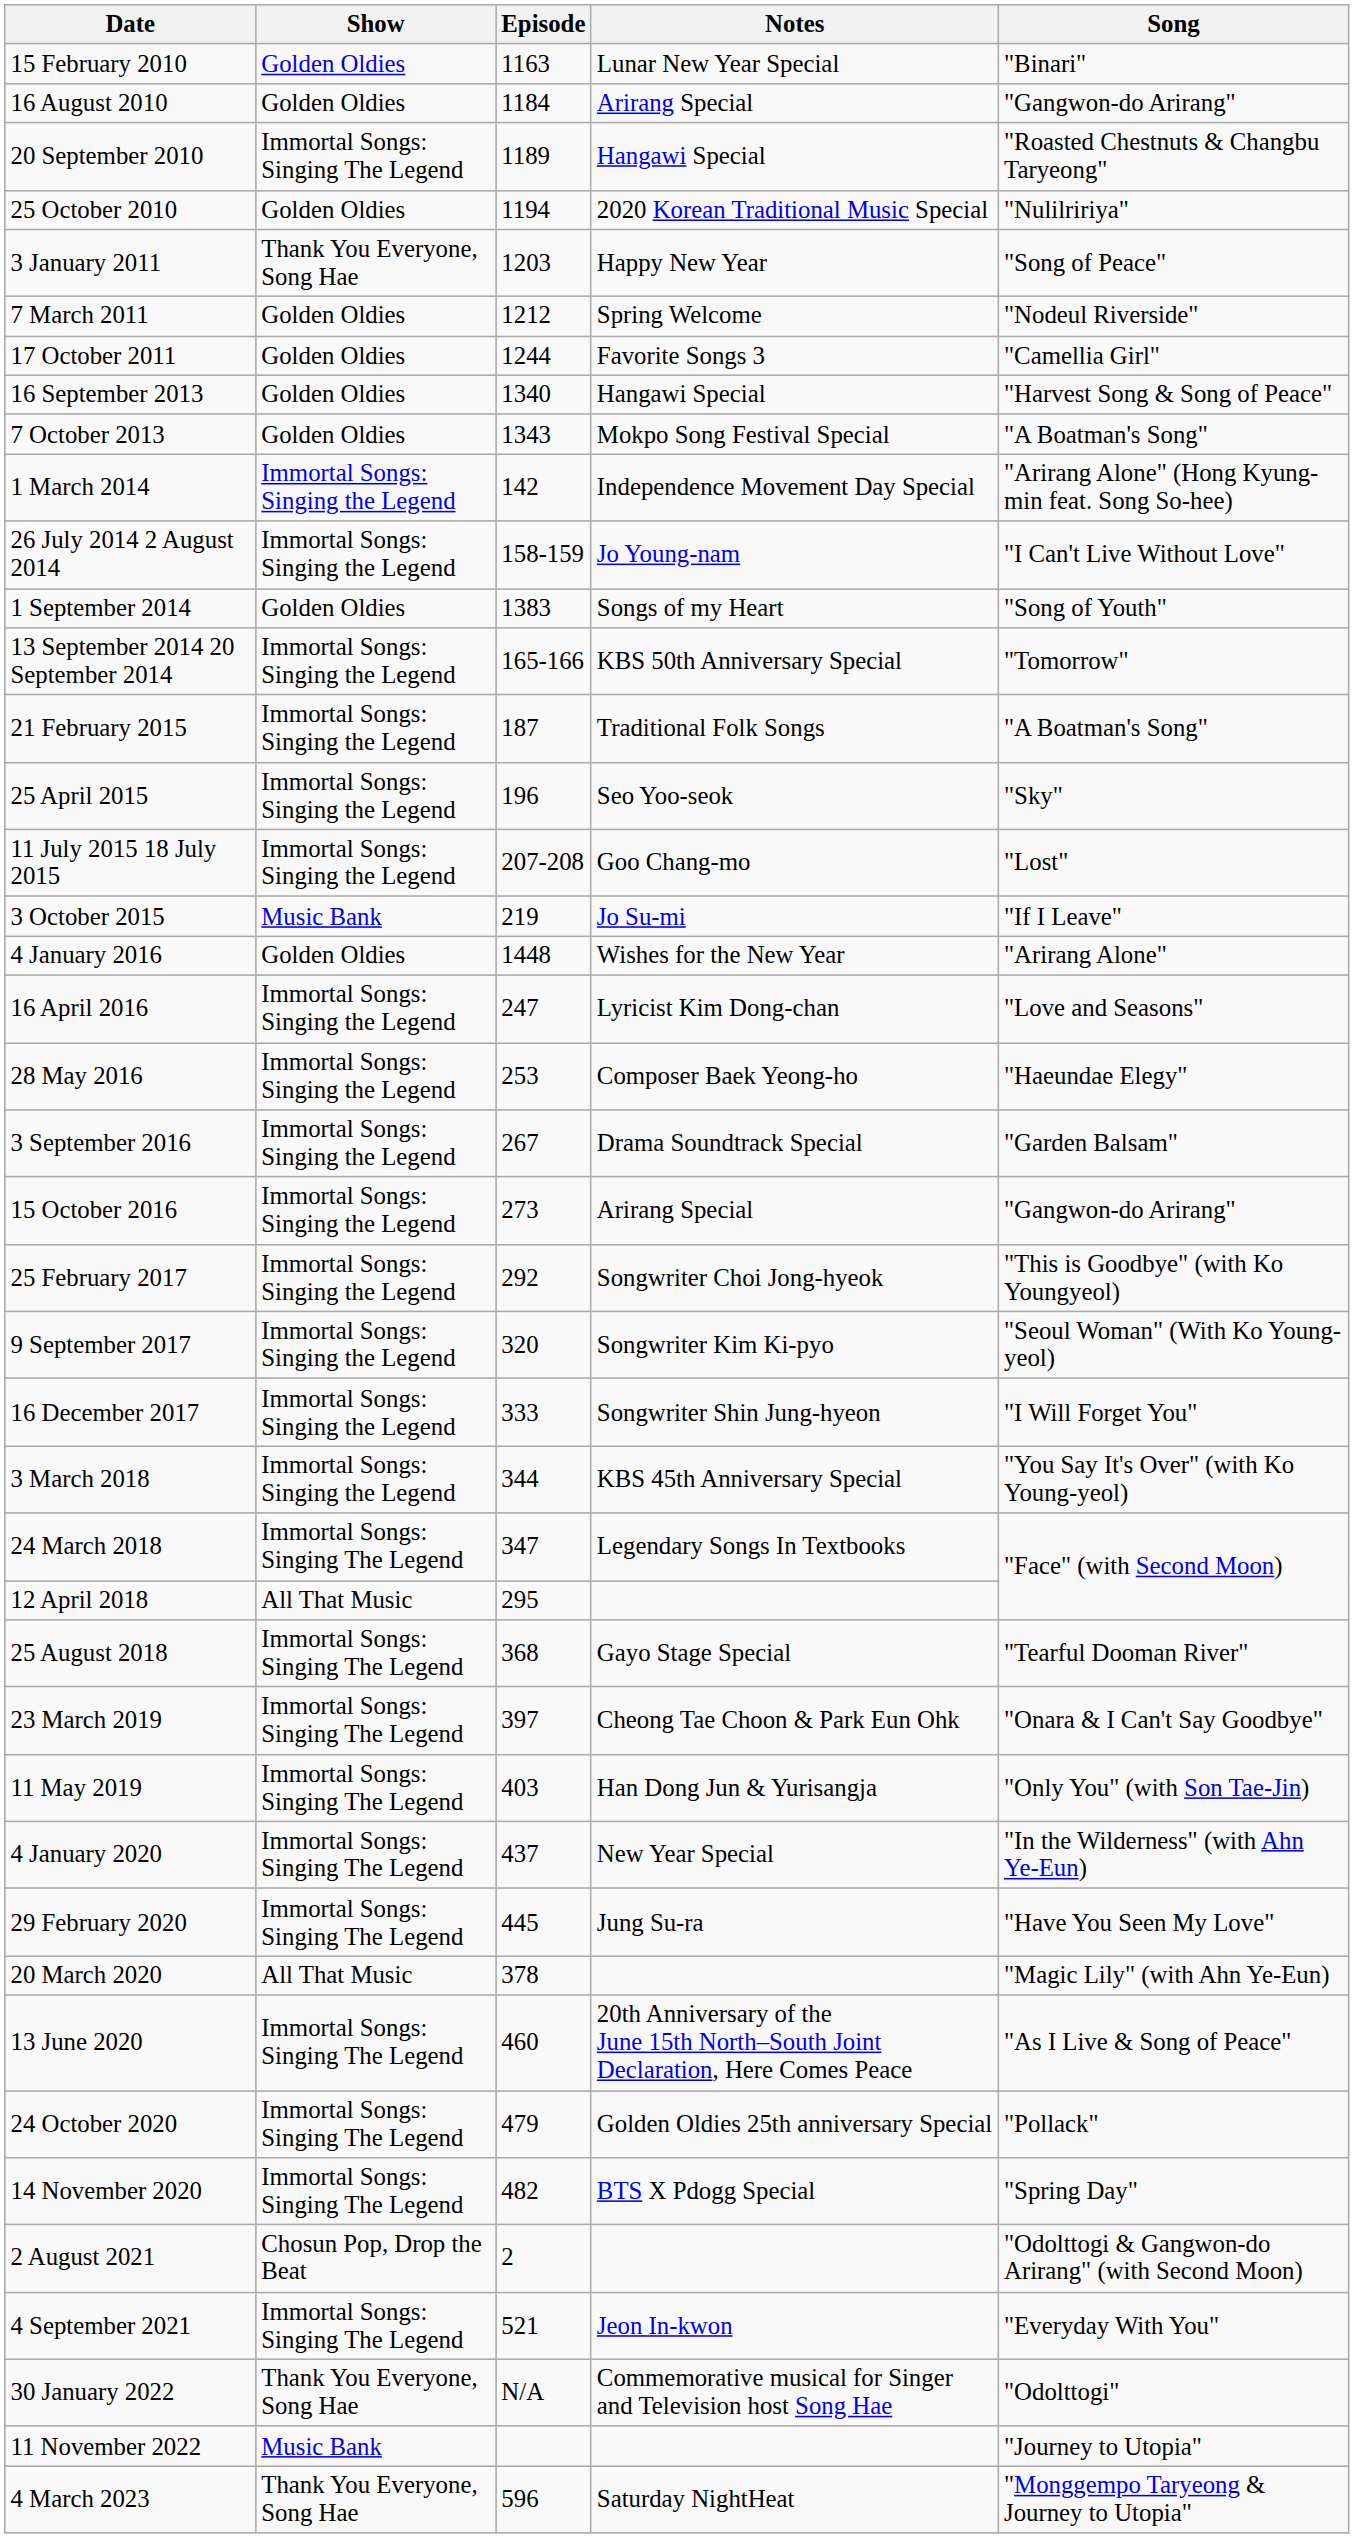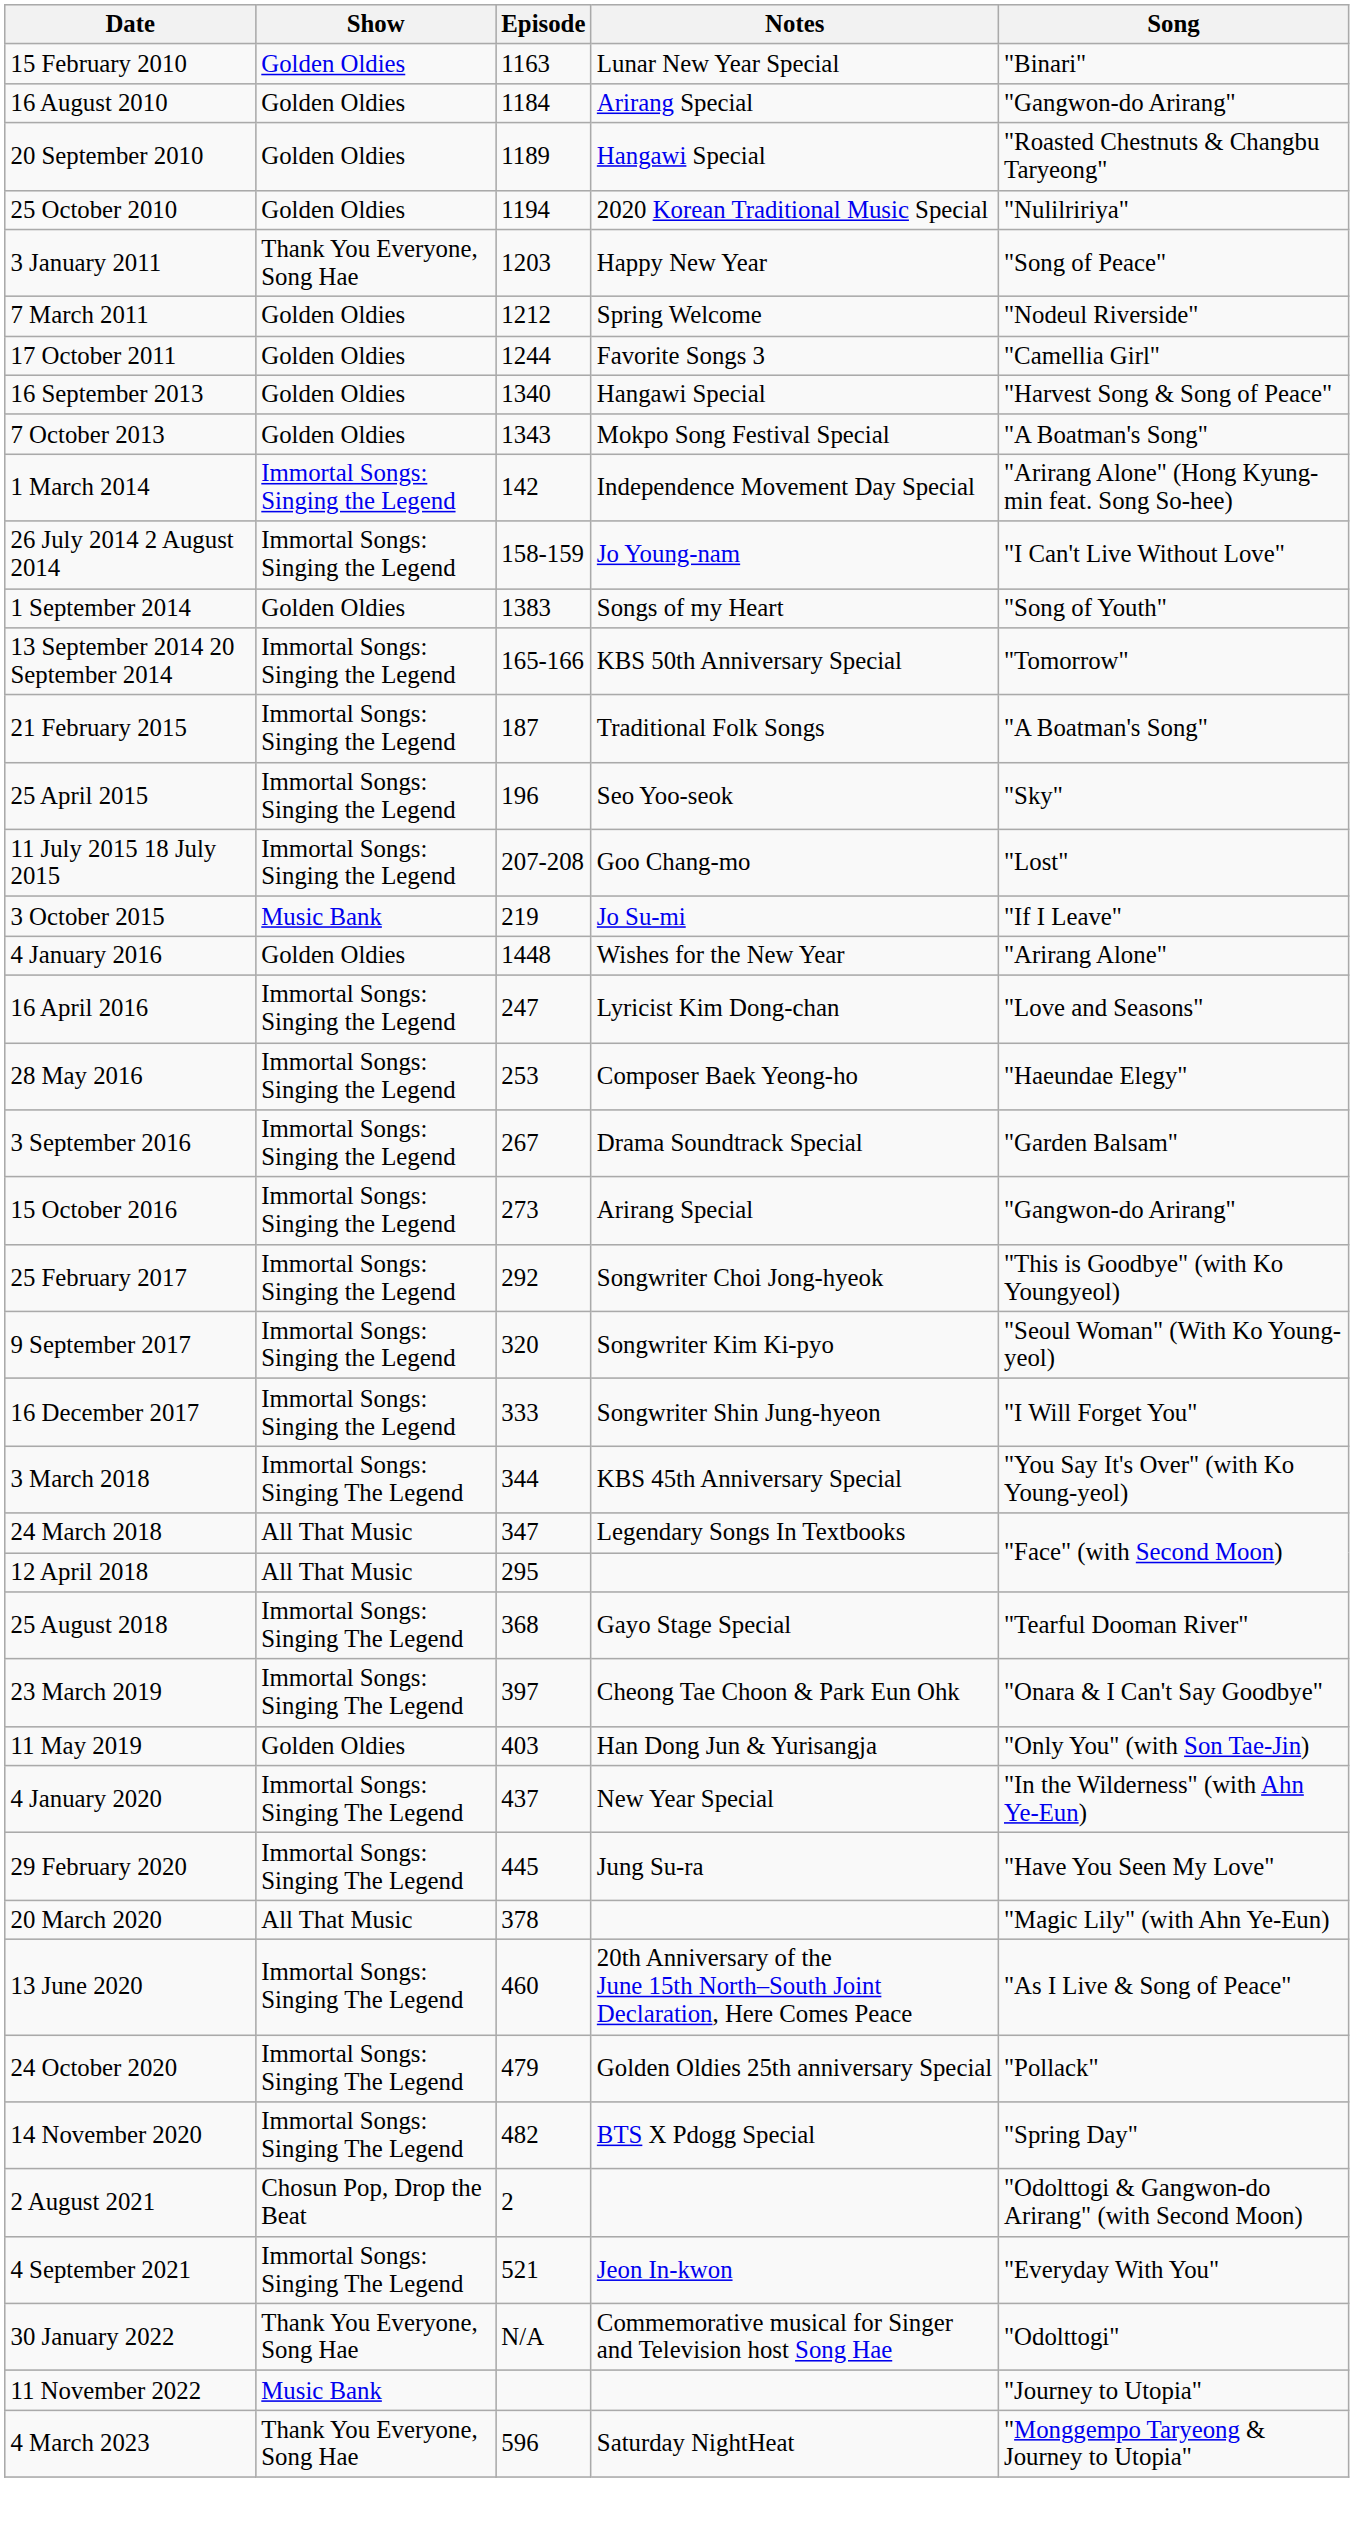20 September 2010 | Show: Immortal Songs: Singing The Legend -> Golden Oldies
3 March 2018 | Show: Immortal Songs: Singing the Legend -> Immortal Songs: Singing The Legend
24 March 2018 | Show: Immortal Songs: Singing The Legend -> All That Music
11 May 2019 | Show: Immortal Songs: Singing The Legend -> Golden Oldies
